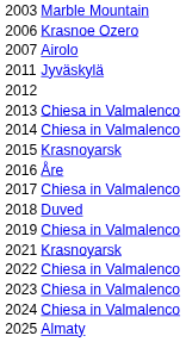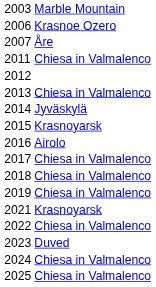2007 | column 2: Airolo -> Åre
2011 | column 2: Jyväskylä -> Chiesa in Valmalenco
2014 | column 2: Chiesa in Valmalenco -> Jyväskylä
2016 | column 2: Åre -> Airolo
2018 | column 2: Duved -> Chiesa in Valmalenco
2023 | column 2: Chiesa in Valmalenco -> Duved
2025 | column 2: Almaty -> Chiesa in Valmalenco
